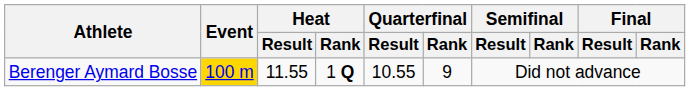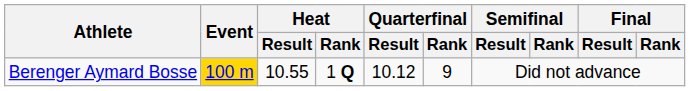Berenger Aymard Bosse | Heat / Result: 11.55 -> 10.55
Berenger Aymard Bosse | Quarterfinal / Result: 10.55 -> 10.12
